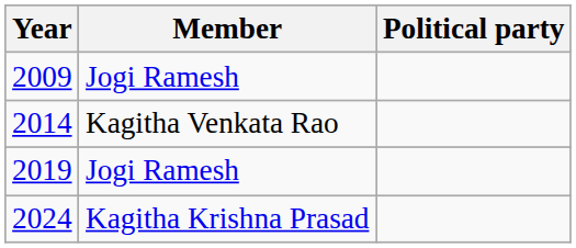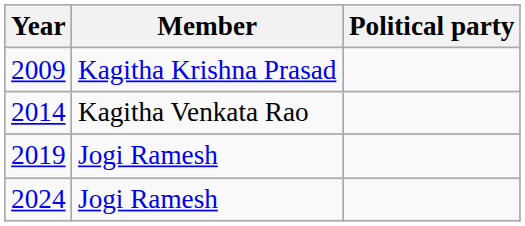2009 | Member: Jogi Ramesh -> Kagitha Krishna Prasad
2024 | Member: Kagitha Krishna Prasad -> Jogi Ramesh
